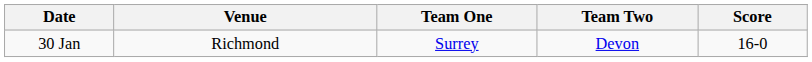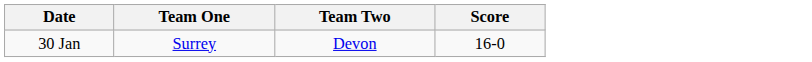- column: Venue | Richmond
